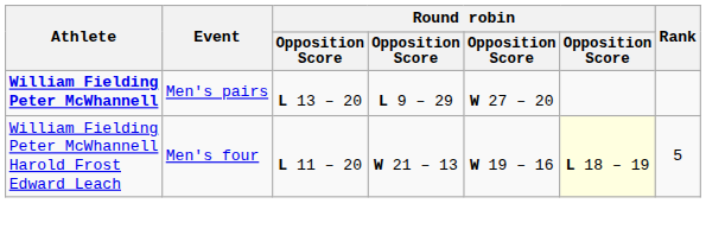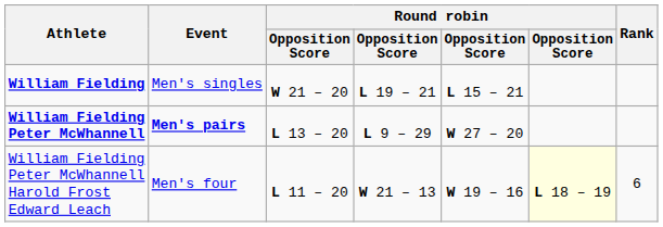+ row: William Fielding | Men's singles | W 21 – 20 | L 19 – 21 | L 15 – 21
William Fielding Peter McWhannell | Event: normal -> bold
William Fielding Peter McWhannell Harold Frost Edward Leach | Rank: 5 -> 6
